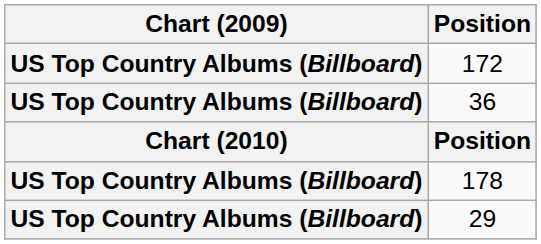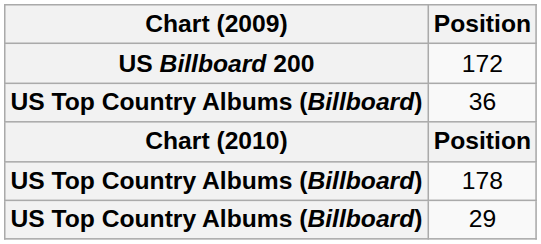172 | Chart (2009): US Top Country Albums (Billboard) -> US Billboard 200
